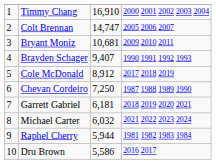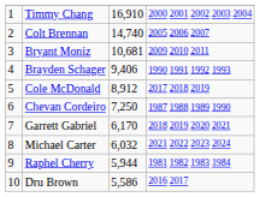Colt Brennan | column 3: 14,747 -> 14,740
Brayden Schager | column 3: 9,407 -> 9,406
Garrett Gabriel | column 3: 6,181 -> 6,170
